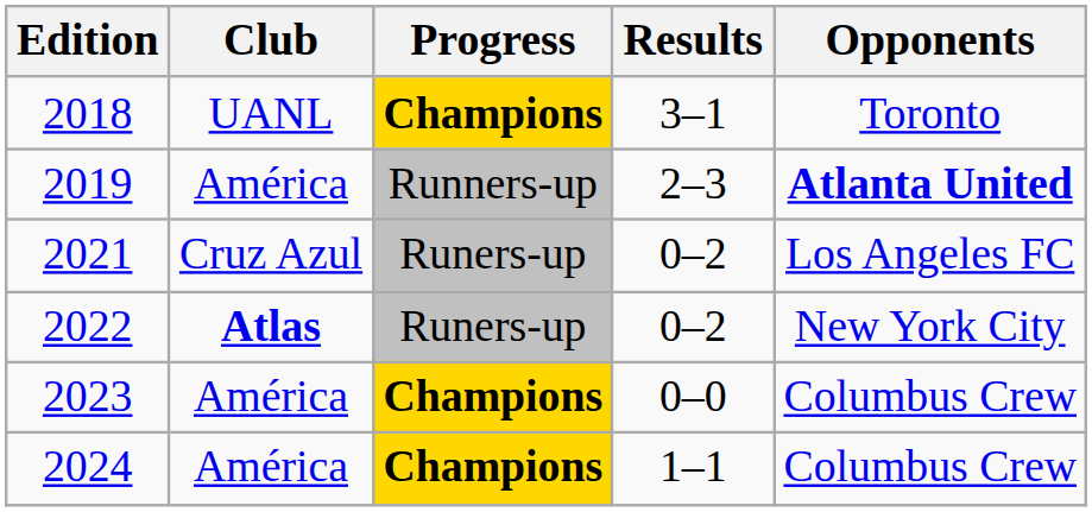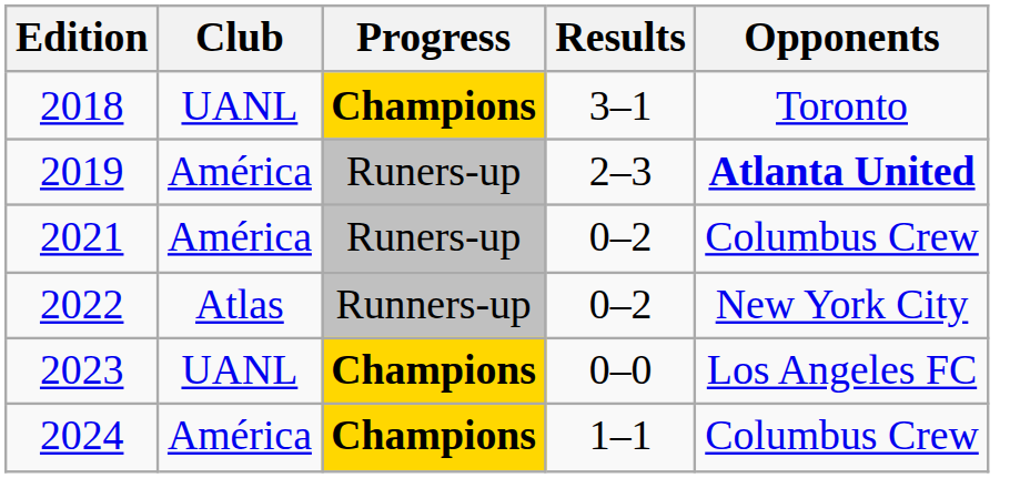2019 | Progress: Runners-up -> Runers-up
2021 | Club: Cruz Azul -> América
2021 | Opponents: Los Angeles FC -> Columbus Crew
2022 | Club: bold -> normal
2022 | Progress: Runers-up -> Runners-up
2023 | Club: América -> UANL
2023 | Opponents: Columbus Crew -> Los Angeles FC
